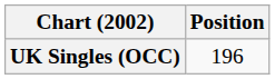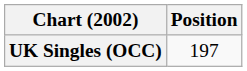UK Singles (OCC) | Position: 196 -> 197
